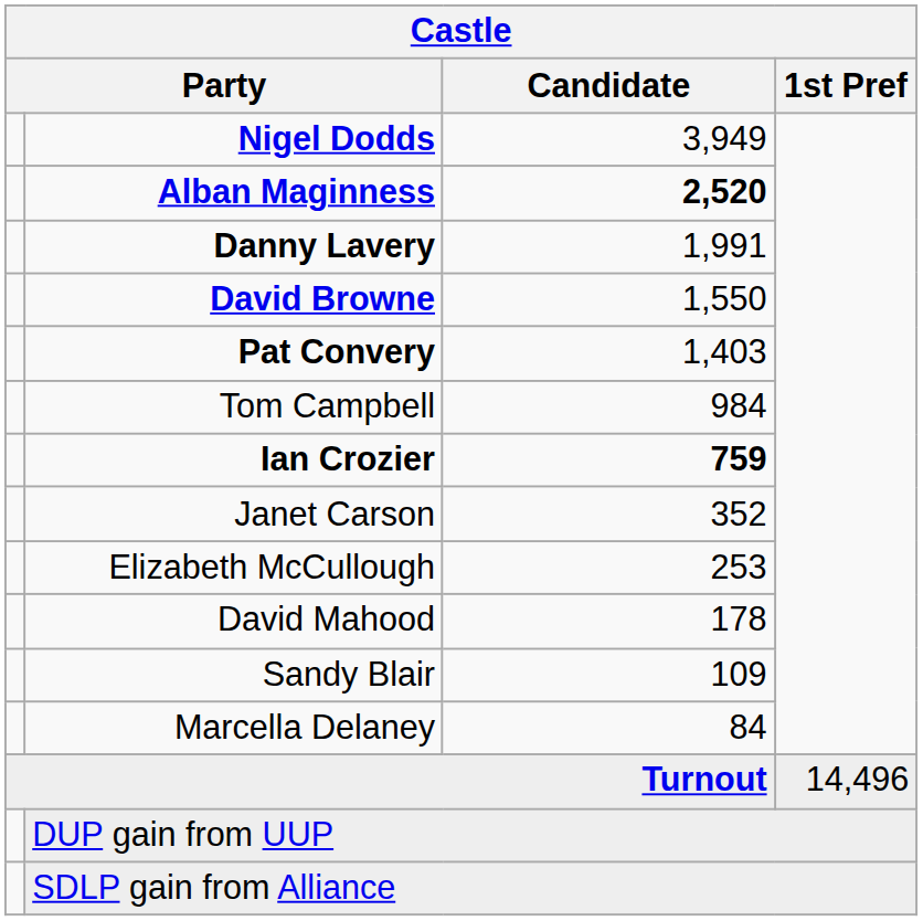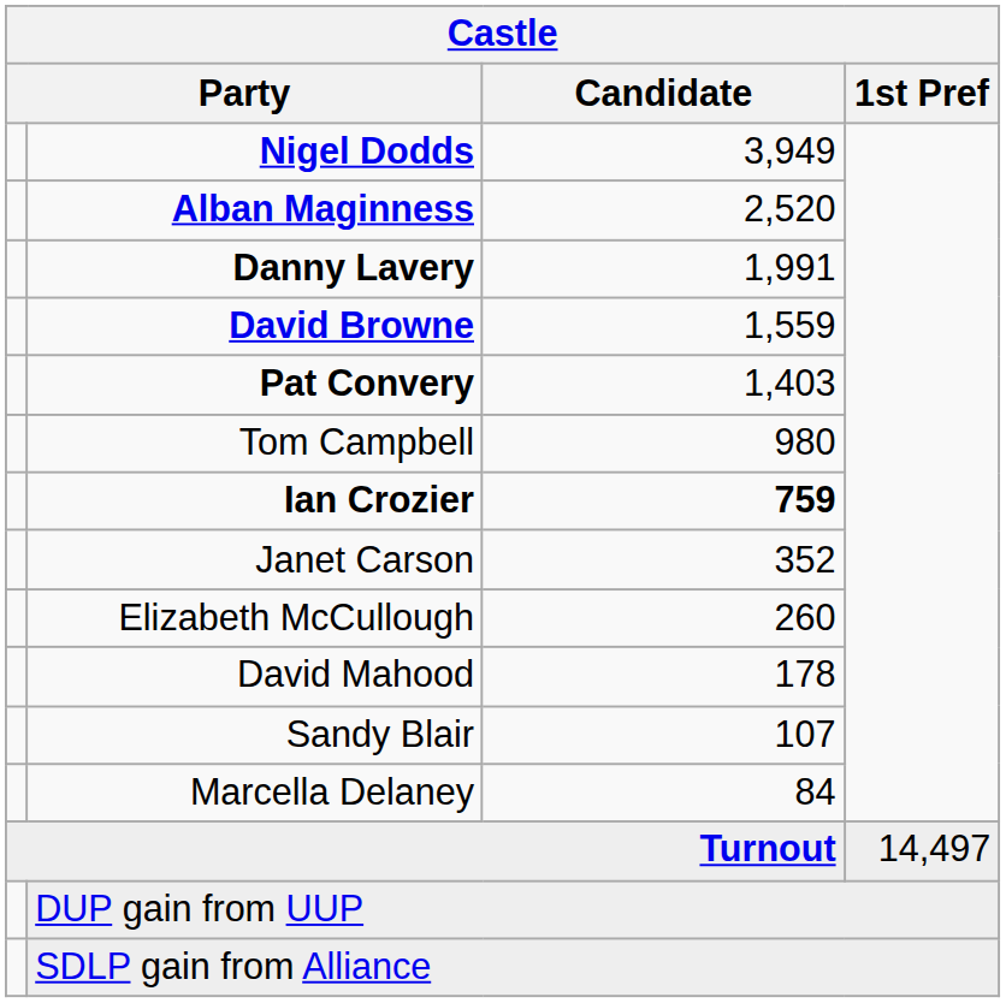Alban Maginness | Candidate: bold -> normal
David Browne | Candidate: 1,550 -> 1,559
Tom Campbell | Candidate: 984 -> 980
Elizabeth McCullough | Candidate: 253 -> 260
Sandy Blair | Candidate: 109 -> 107
Turnout | 1st Pref: 14,496 -> 14,497
